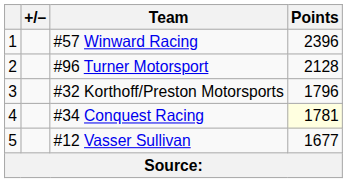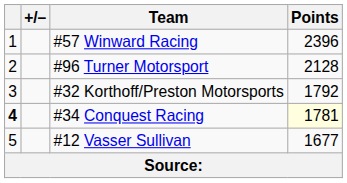#32 Korthoff/Preston Motorsports | Points: 1796 -> 1792
#34 Conquest Racing | column 1: normal -> bold
